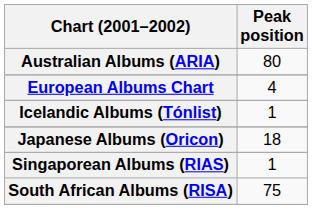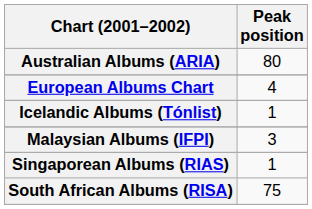- row: Japanese Albums (Oricon) | 18
+ row: Malaysian Albums (IFPI) | 3
